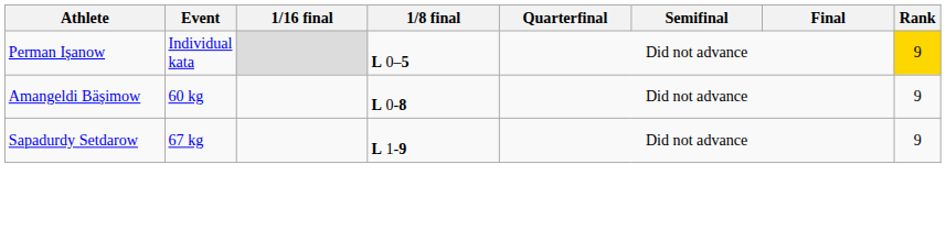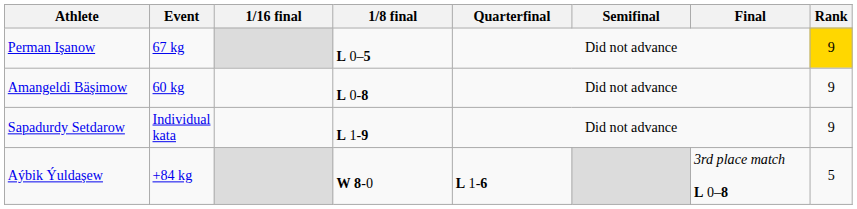Perman Işanow | Event: Individual kata -> 67 kg
Sapadurdy Setdarow | Event: 67 kg -> Individual kata
+ row: Aýbik Ýuldaşew | +84 kg | W 8-0 | L 1-6 | 3rd place match L 0–8 | 5
